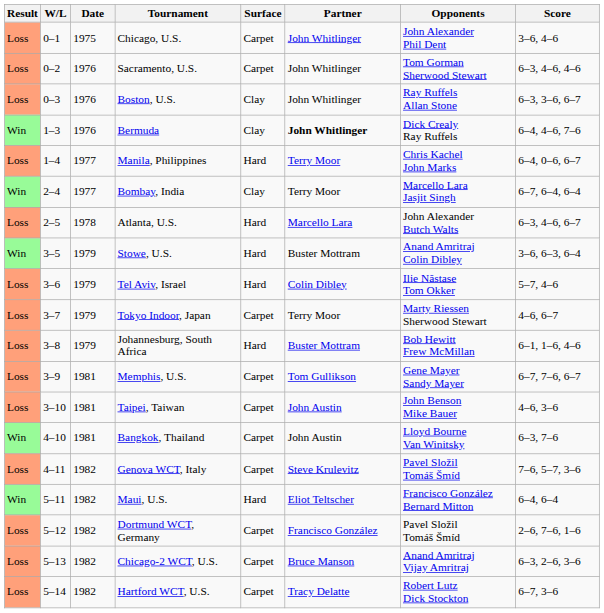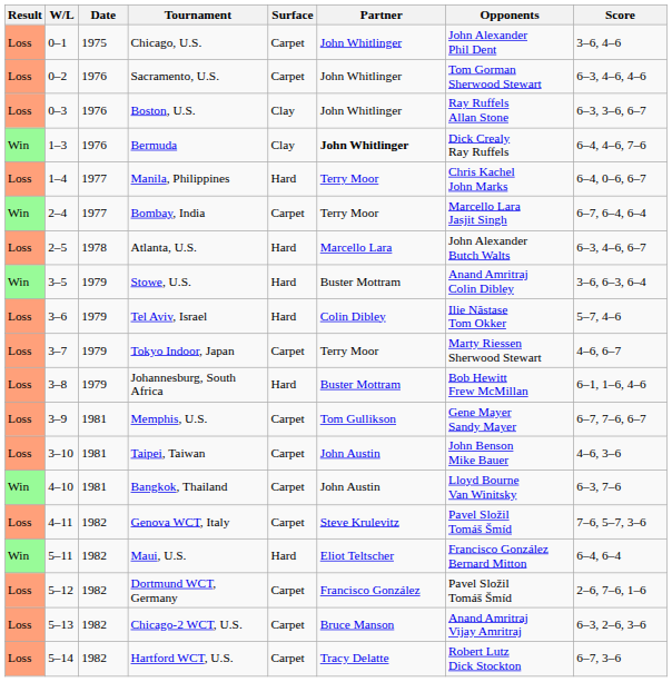Bombay, India | Surface: Clay -> Carpet
